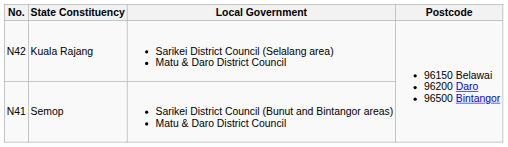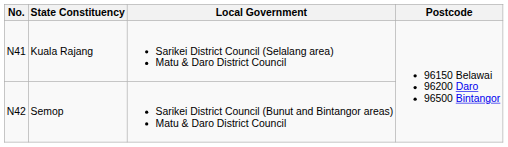Kuala Rajang | No.: N42 -> N41
Semop | No.: N41 -> N42
